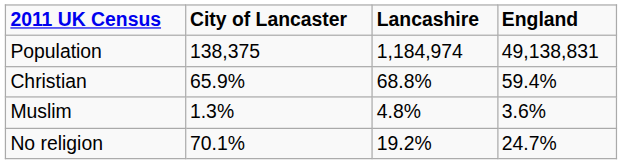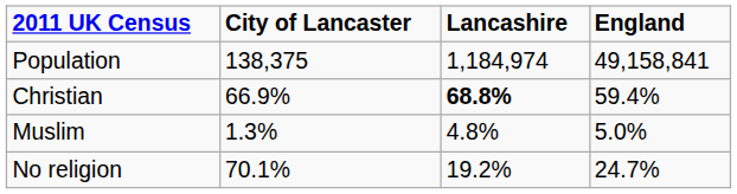Population | England: 49,138,831 -> 49,158,841
Christian | City of Lancaster: 65.9% -> 66.9%
Christian | Lancashire: normal -> bold
Muslim | England: 3.6% -> 5.0%
